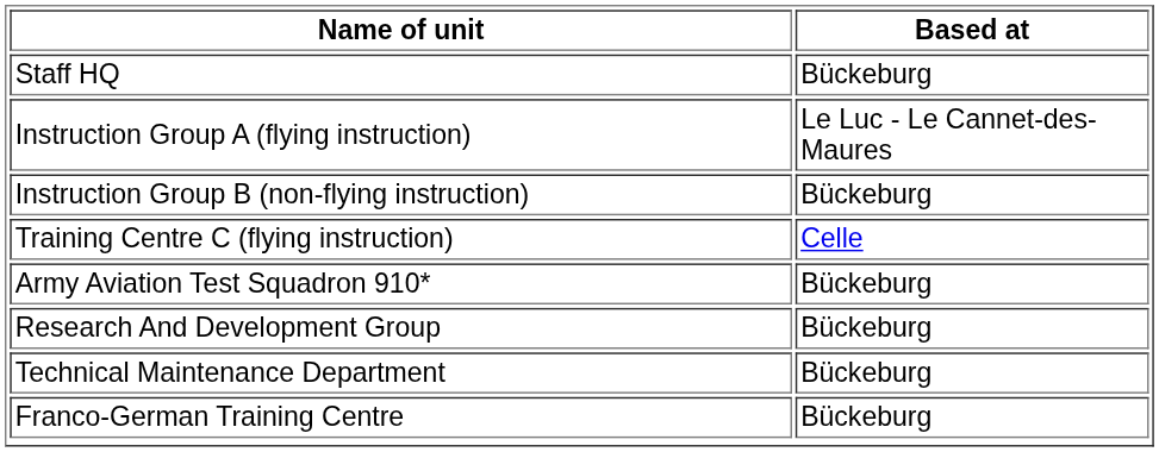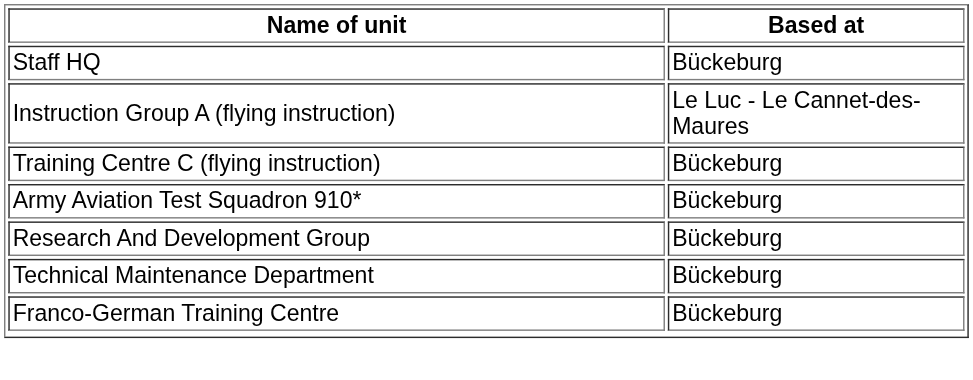- row: Instruction Group B (non-flying instruction) | Bückeburg
Training Centre C (flying instruction) | Based at: Celle -> Bückeburg
